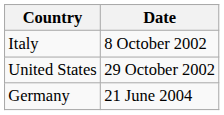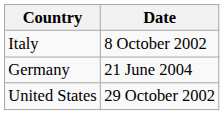rows swapped: United States <-> Germany
